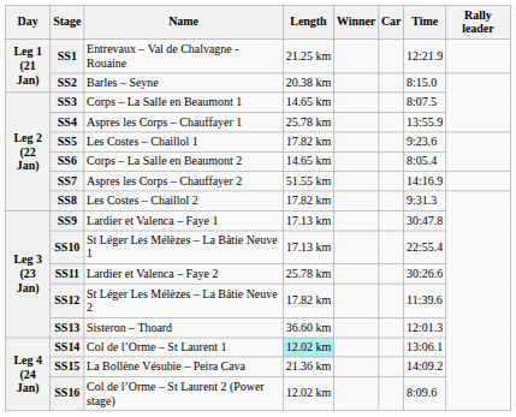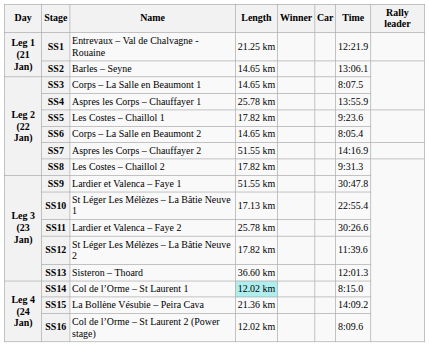SS2 | Length: 20.38 km -> 14.65 km
SS2 | Time: 8:15.0 -> 13:06.1
SS9 | Length: 17.13 km -> 51.55 km
SS14 | Time: 13:06.1 -> 8:15.0
